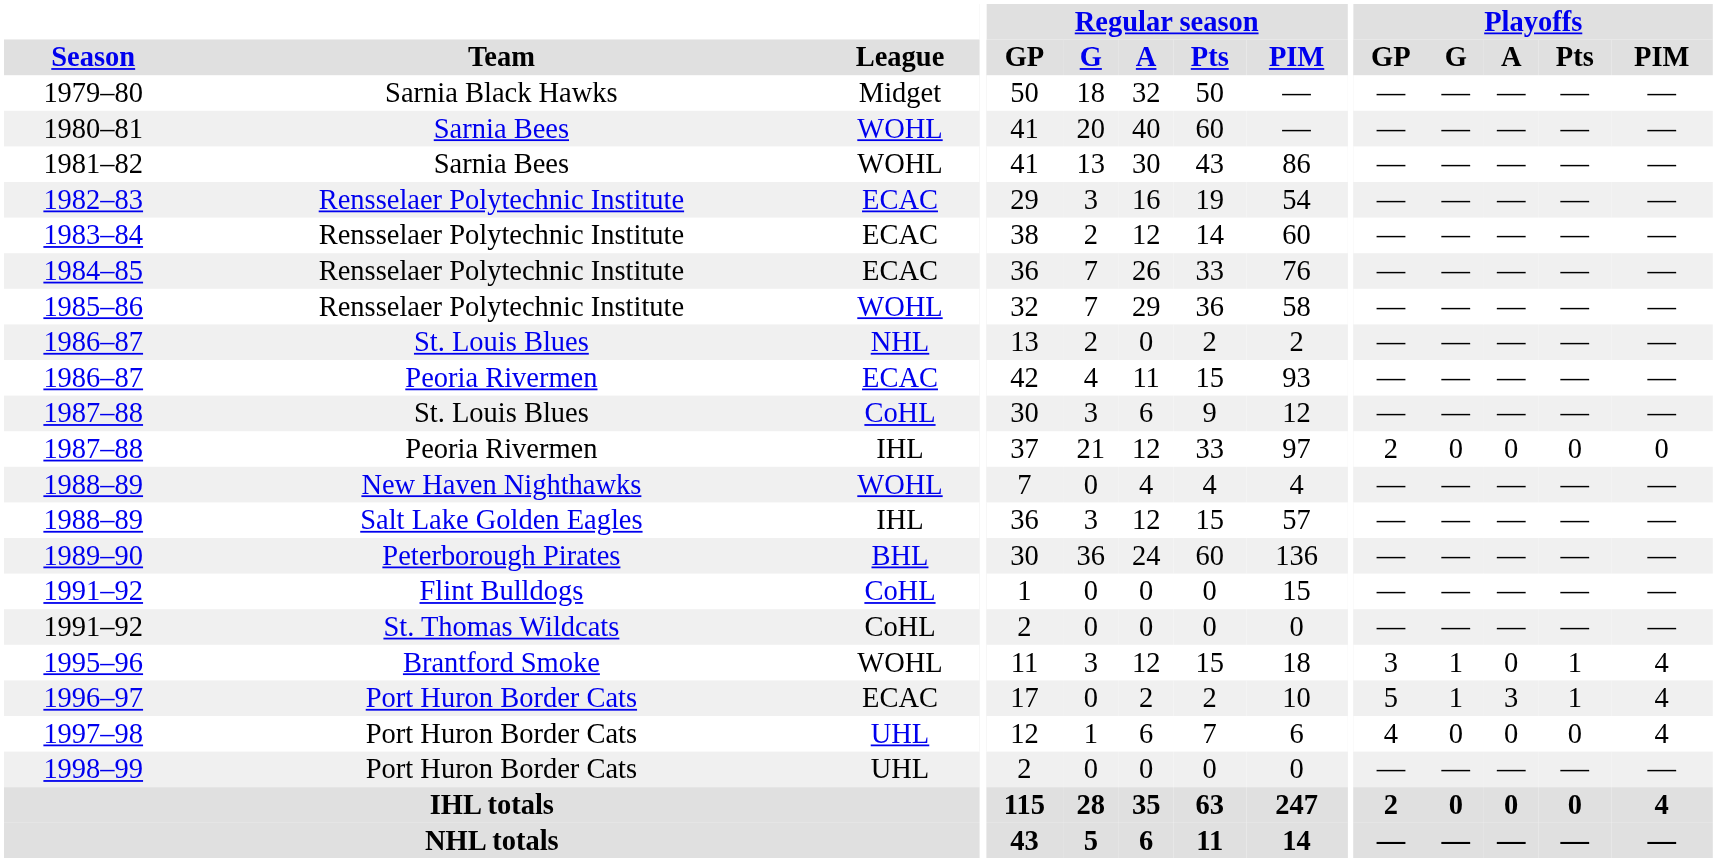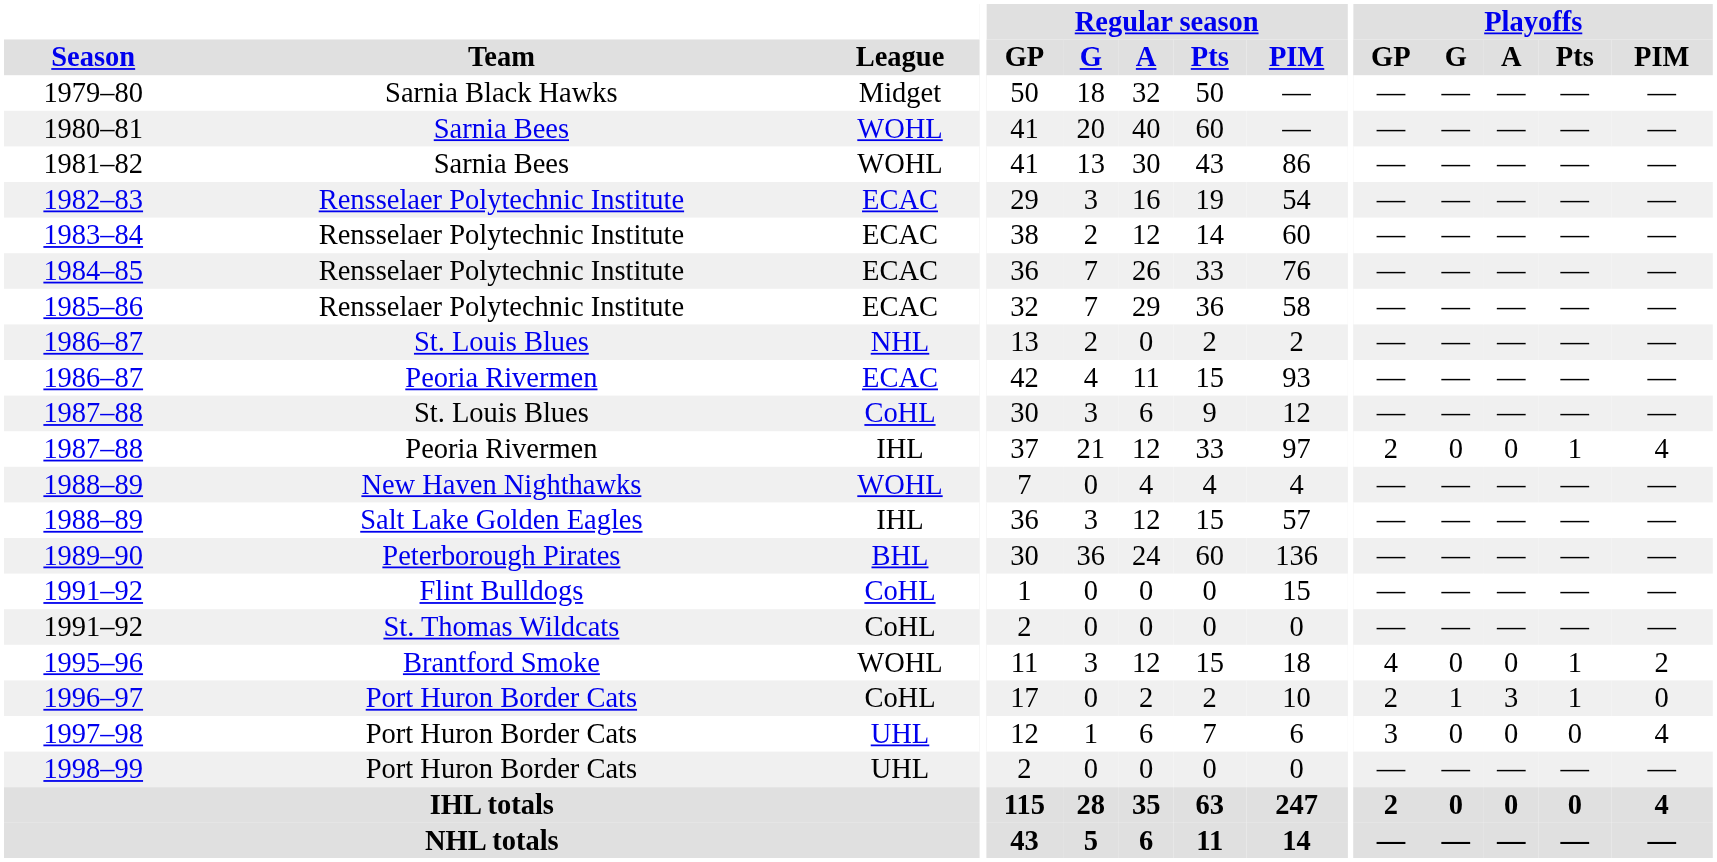1985–86 | League: WOHL -> ECAC
1987–88 / Peoria Rivermen | Playoffs / Pts: 0 -> 1
1987–88 / Peoria Rivermen | Playoffs / PIM: 0 -> 4
1995–96 | Playoffs / GP: 3 -> 4
1995–96 | Playoffs / G: 1 -> 0
1995–96 | Playoffs / PIM: 4 -> 2
1996–97 | League: ECAC -> CoHL
1996–97 | Playoffs / GP: 5 -> 2
1996–97 | Playoffs / PIM: 4 -> 0
1997–98 | Playoffs / GP: 4 -> 3
